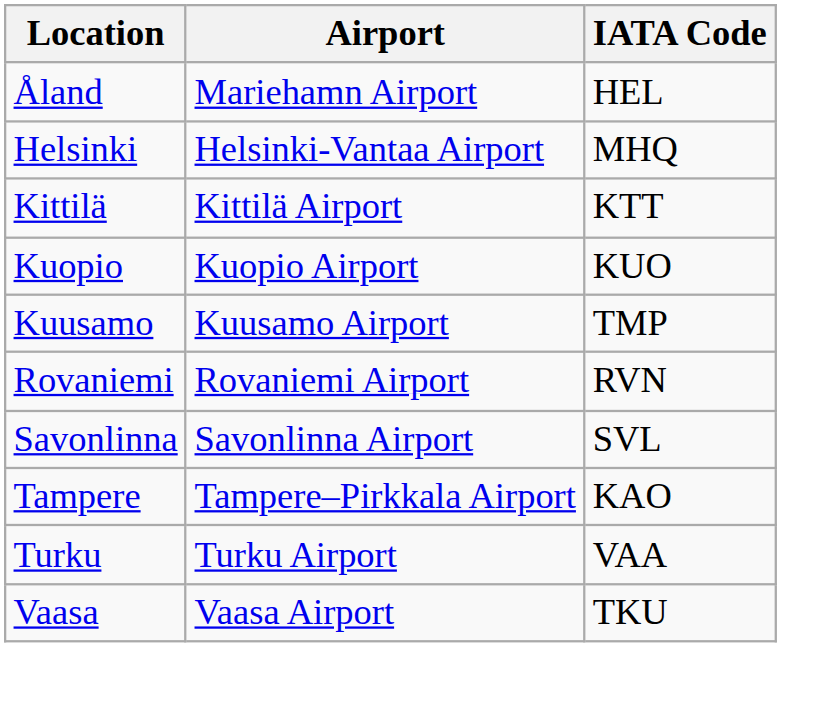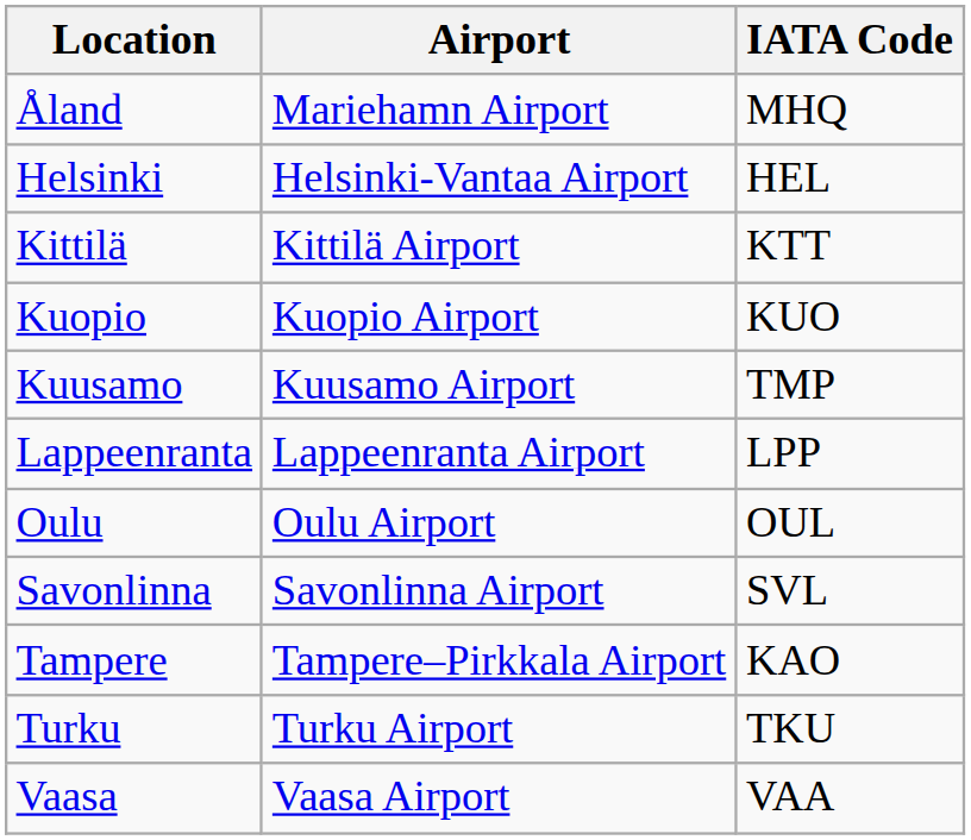Åland | IATA Code: HEL -> MHQ
Helsinki | IATA Code: MHQ -> HEL
+ row: Lappeenranta | Lappeenranta Airport | LPP
+ row: Oulu | Oulu Airport | OUL
- row: Rovaniemi | Rovaniemi Airport | RVN
Turku | IATA Code: VAA -> TKU
Vaasa | IATA Code: TKU -> VAA
